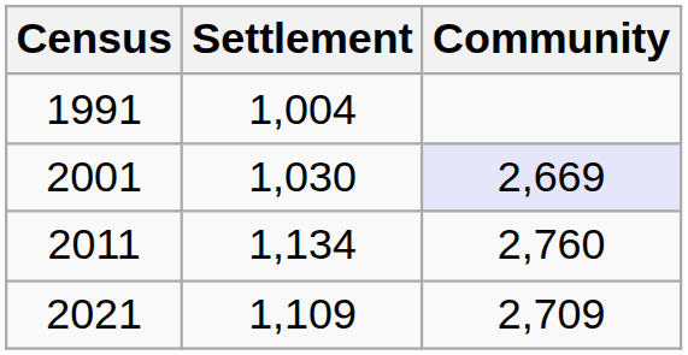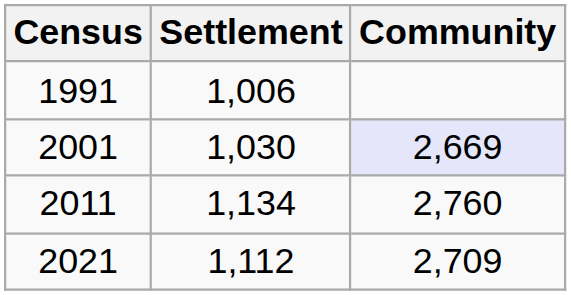1991 | Settlement: 1,004 -> 1,006
2021 | Settlement: 1,109 -> 1,112
